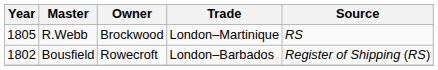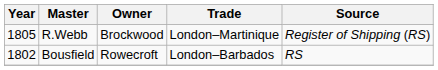R.Webb | Source: RS -> Register of Shipping (RS)
Bousfield | Source: Register of Shipping (RS) -> RS
